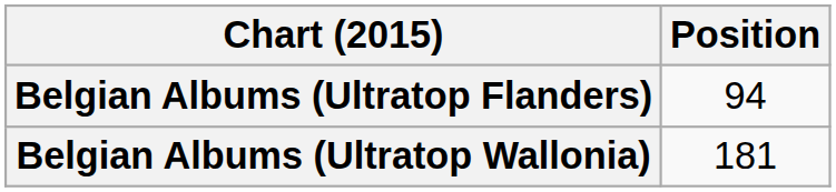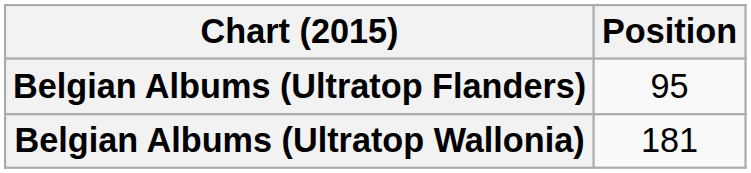Belgian Albums (Ultratop Flanders) | Position: 94 -> 95
